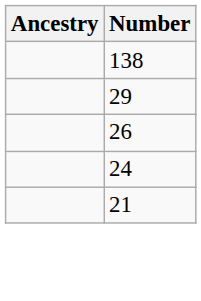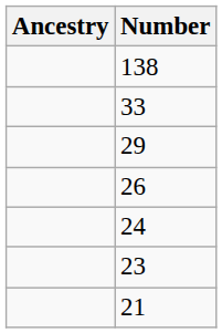+ row: 33
+ row: 23
